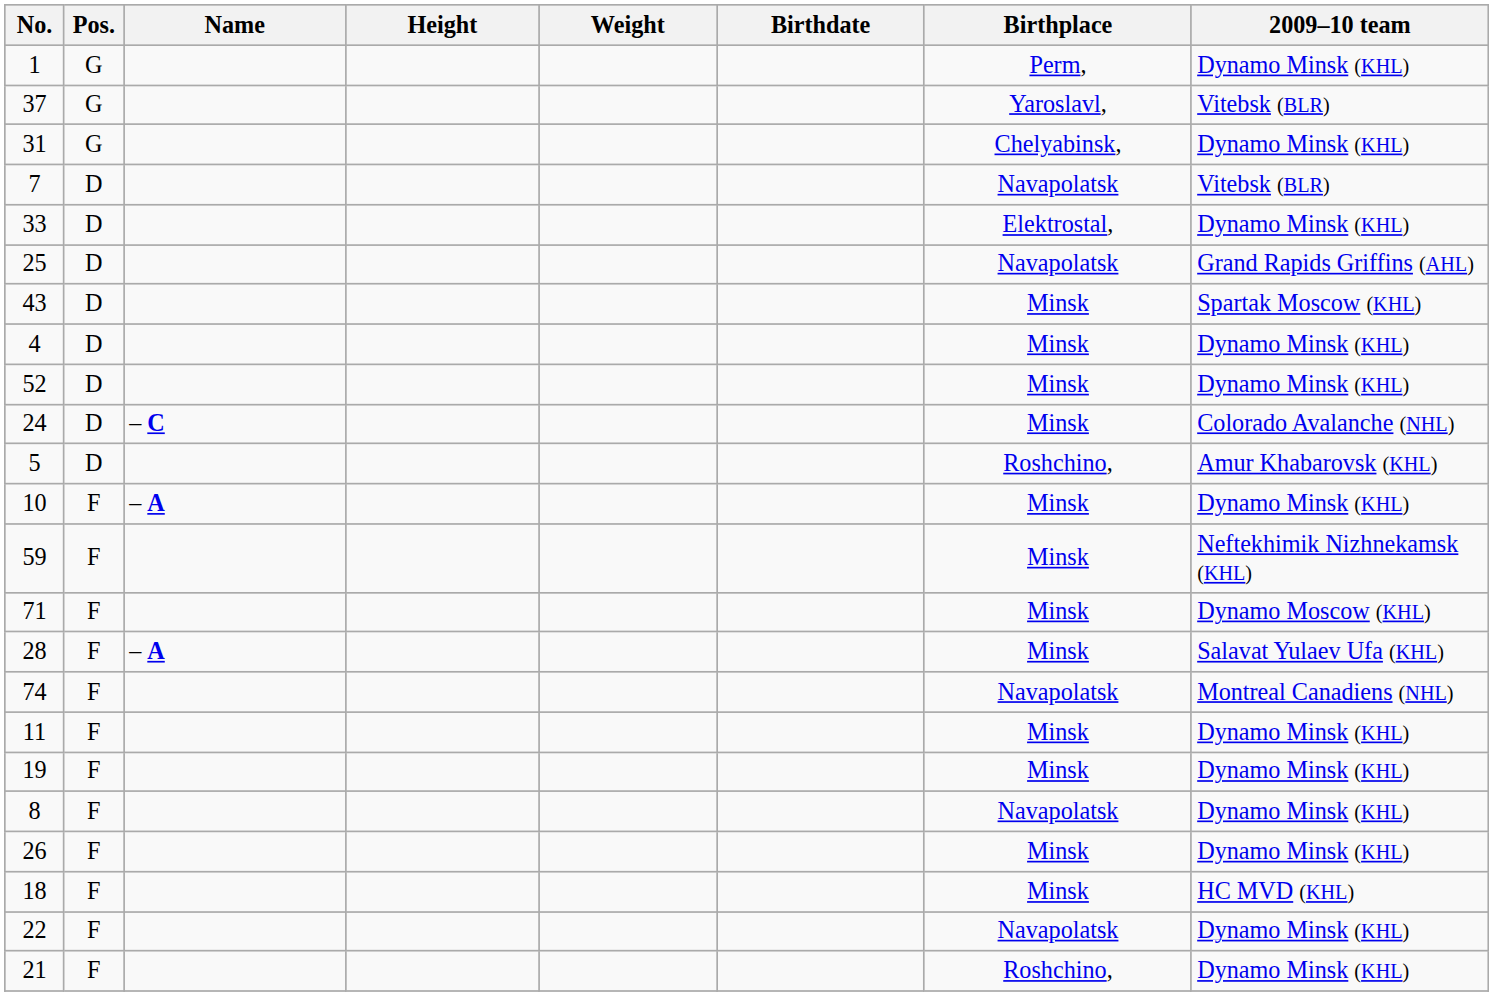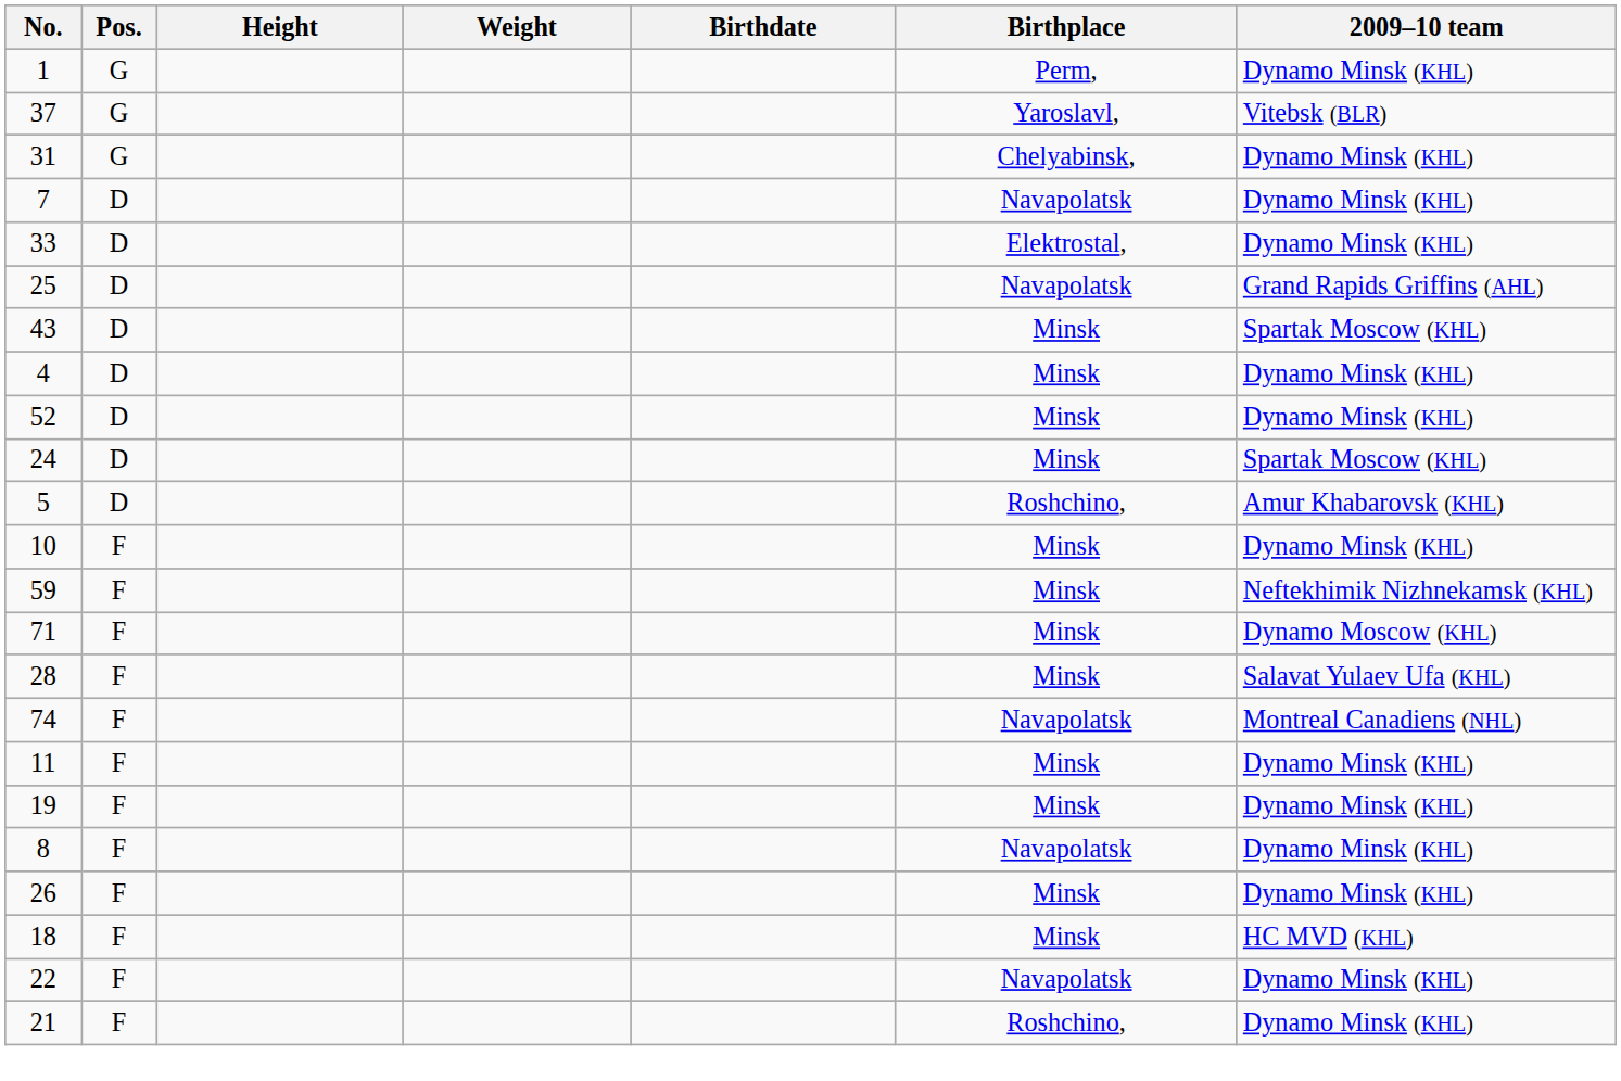- column: Name | – C | – A | – A
7 | 2009–10 team: Vitebsk (BLR) -> Dynamo Minsk (KHL)
24 | 2009–10 team: Colorado Avalanche (NHL) -> Spartak Moscow (KHL)
